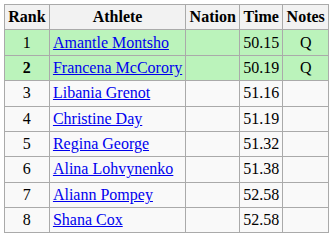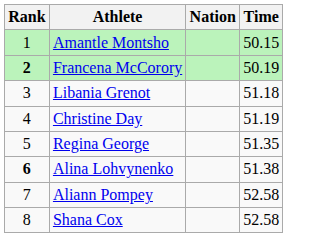- column: Notes | Q | Q
Libania Grenot | Time: 51.16 -> 51.18
Regina George | Time: 51.32 -> 51.35
Alina Lohvynenko | Rank: normal -> bold
